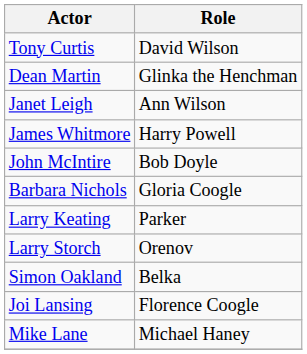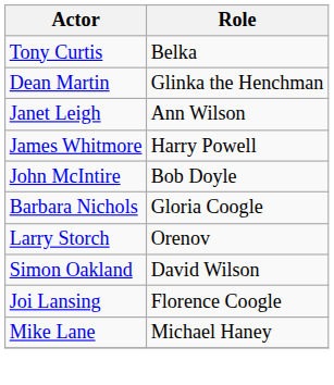Tony Curtis | Role: David Wilson -> Belka
- row: Larry Keating | Parker
Simon Oakland | Role: Belka -> David Wilson
